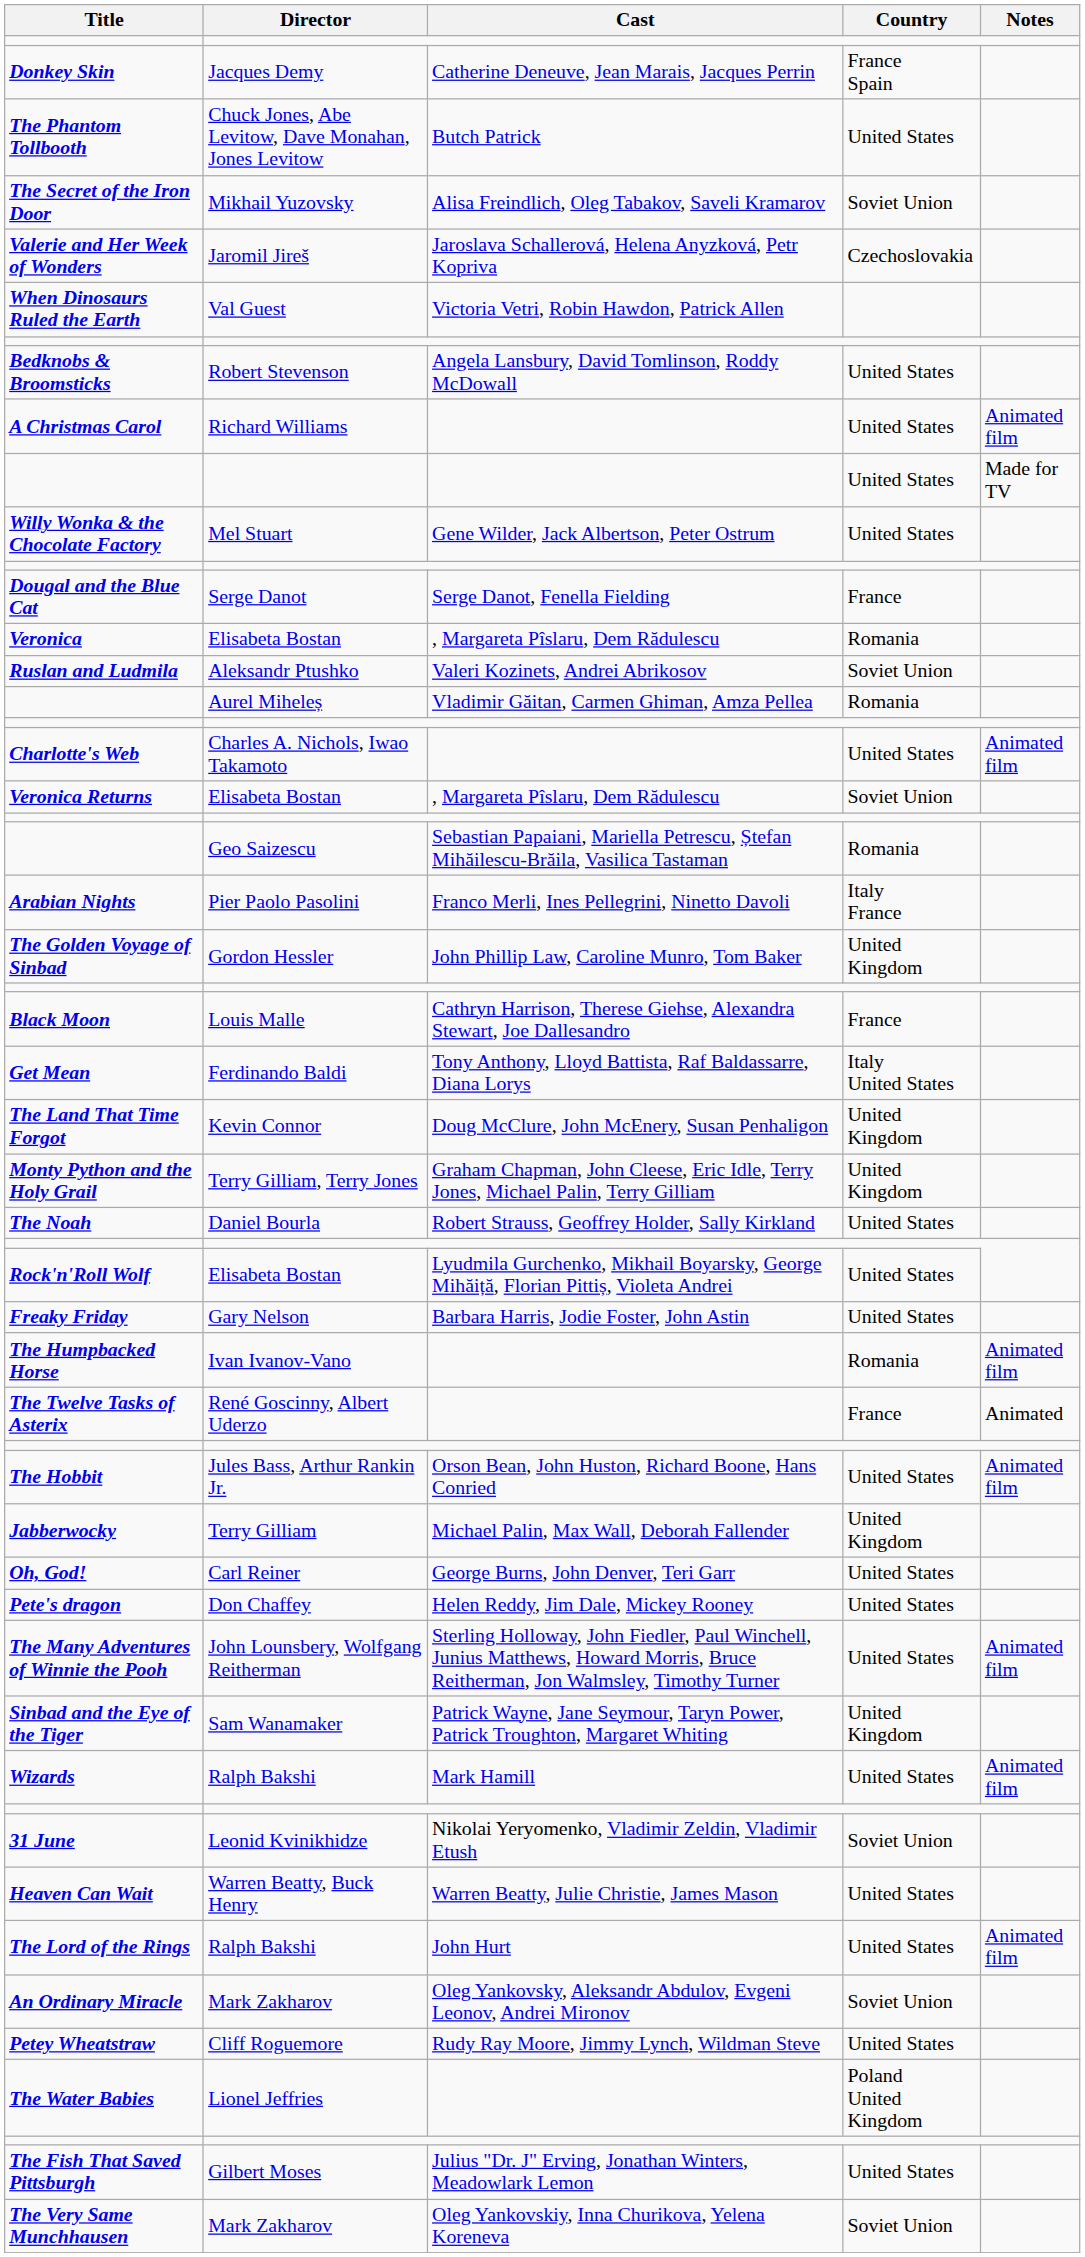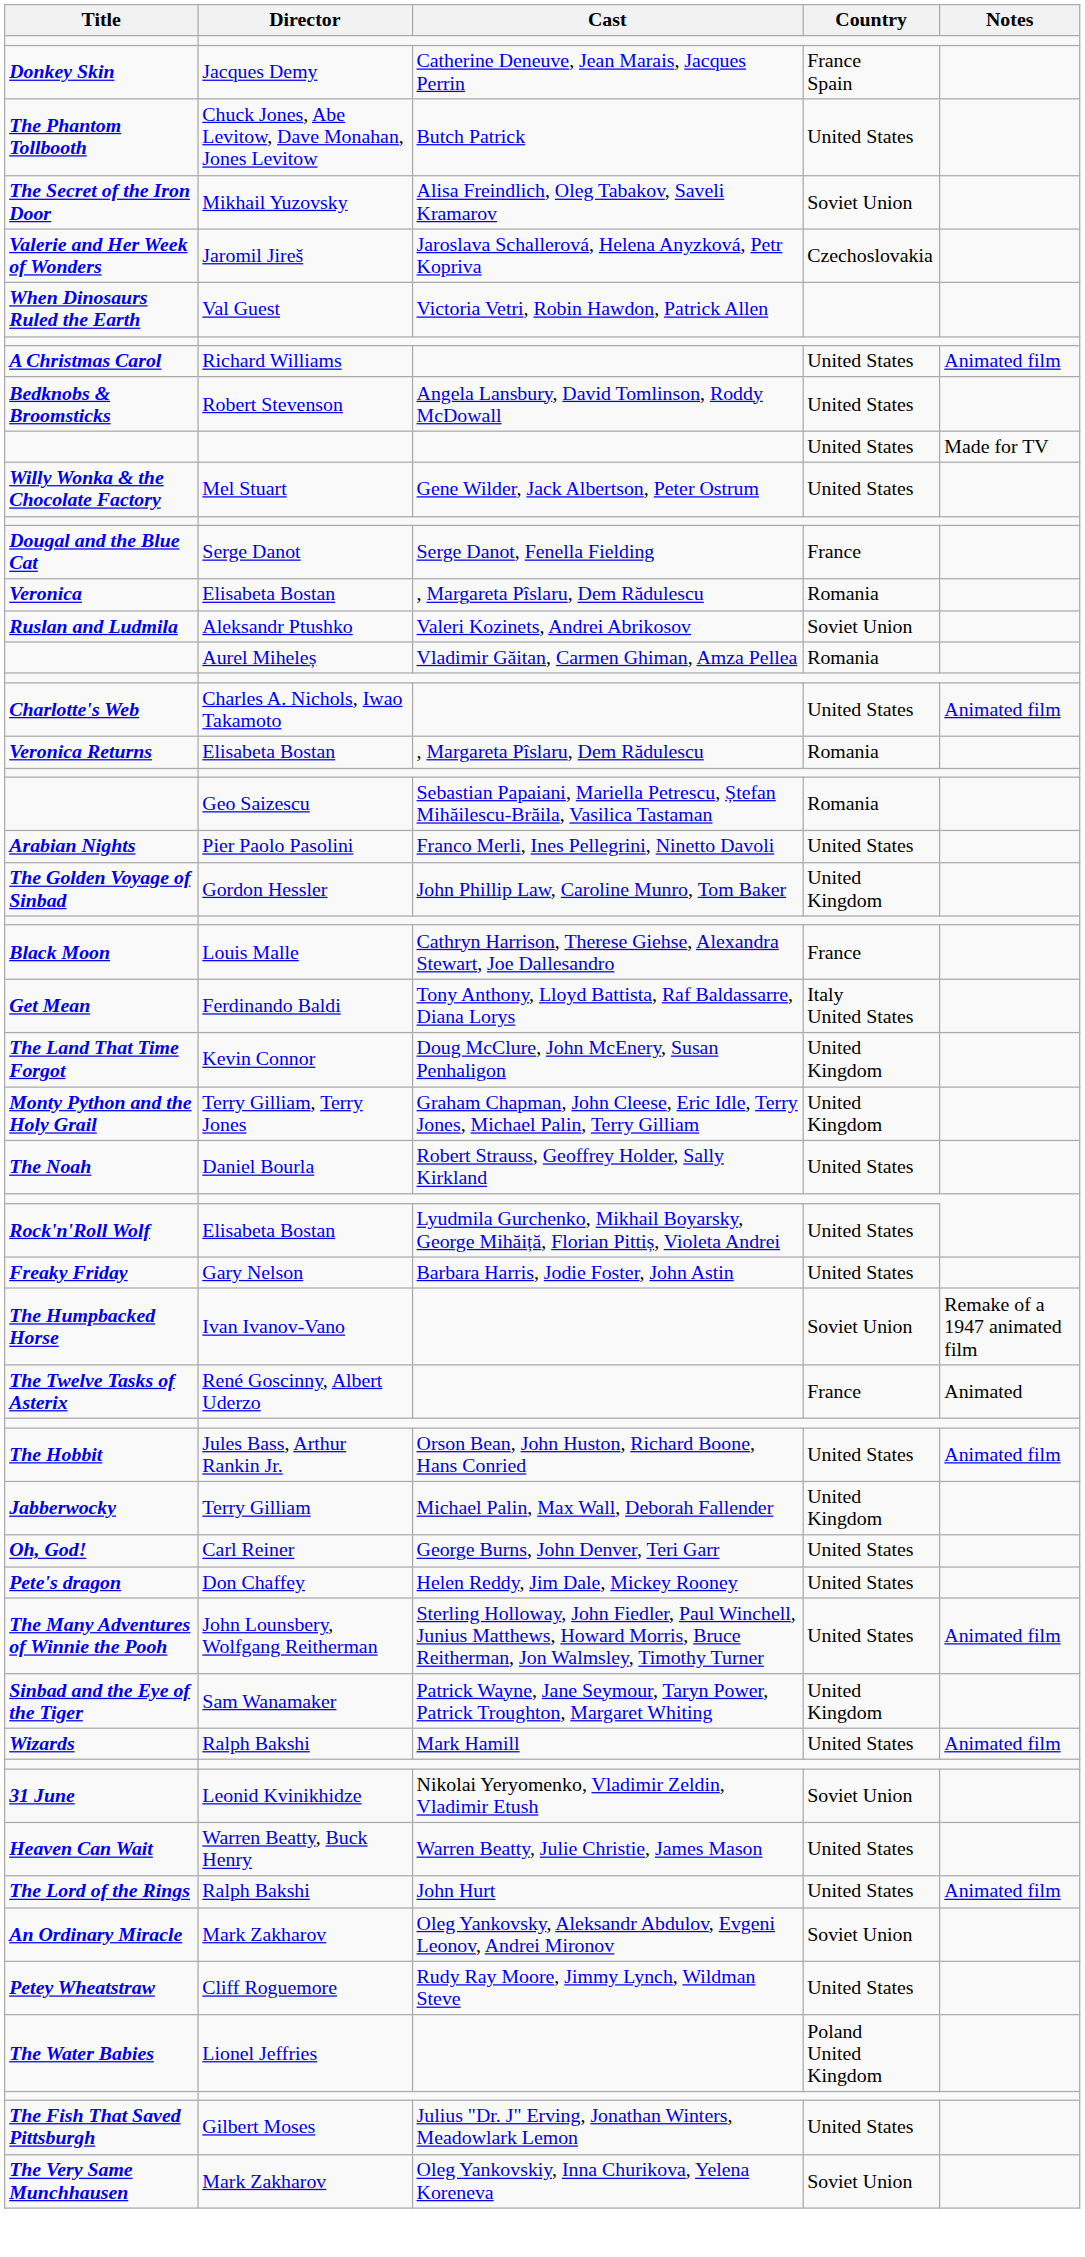rows swapped: A Christmas Carol <-> Bedknobs & Broomsticks
Veronica Returns | Country: Soviet Union -> Romania
Arabian Nights | Country: Italy France -> United States
The Humpbacked Horse | Country: Romania -> Soviet Union
The Humpbacked Horse | Notes: Animated film -> Remake of a 1947 animated film
